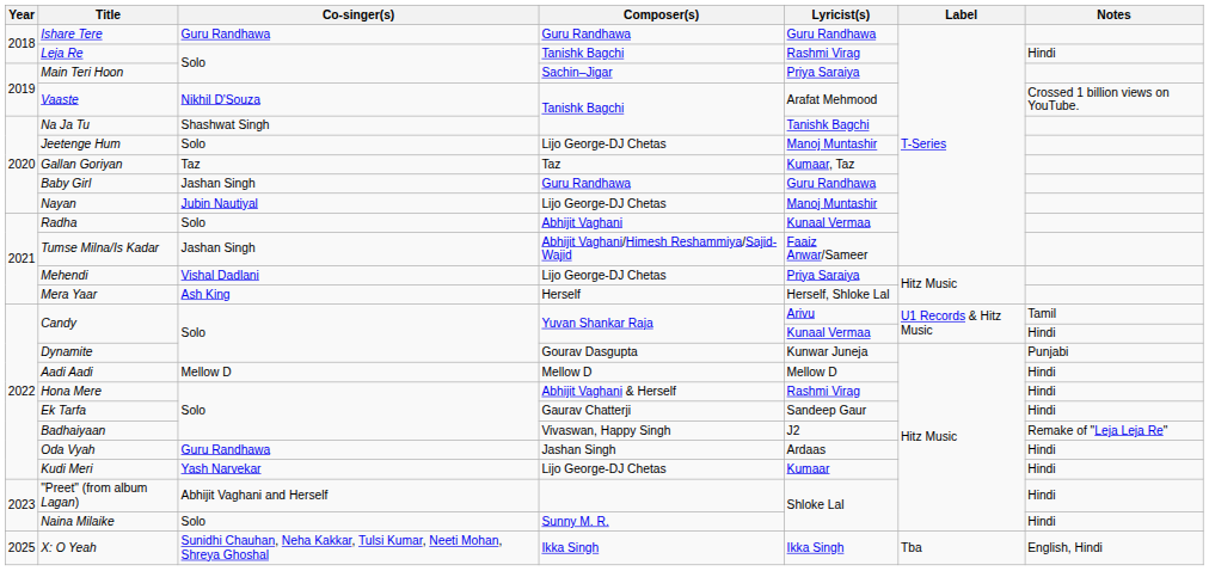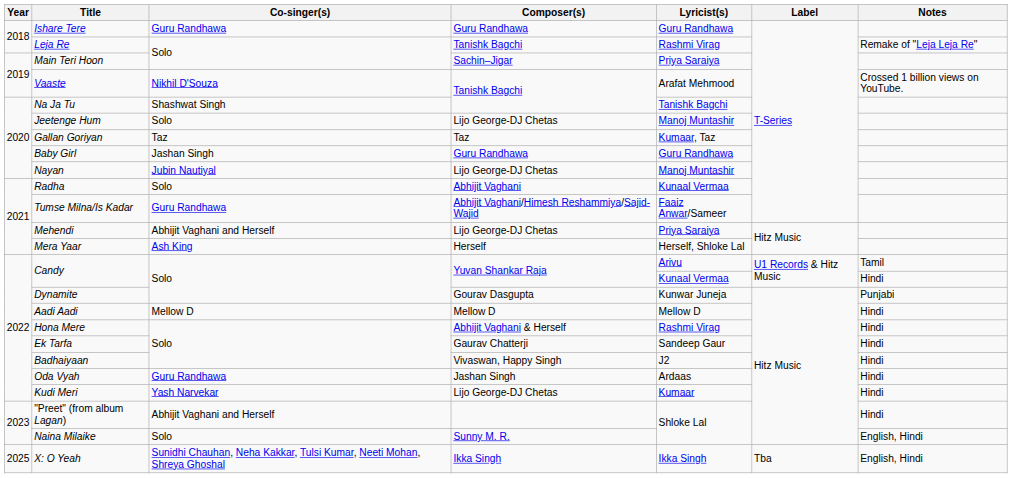Leja Re | Notes: Hindi -> Remake of "Leja Leja Re"
Tumse Milna/Is Kadar | Co-singer(s): Jashan Singh -> Guru Randhawa
Mehendi | Co-singer(s): Vishal Dadlani -> Abhijit Vaghani and Herself
Badhaiyaan | Notes: Remake of "Leja Leja Re" -> Hindi
Naina Milaike | Notes: Hindi -> English, Hindi
